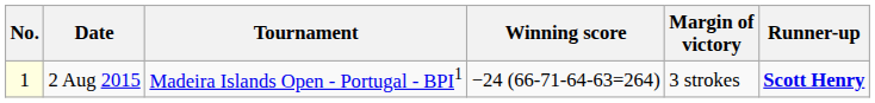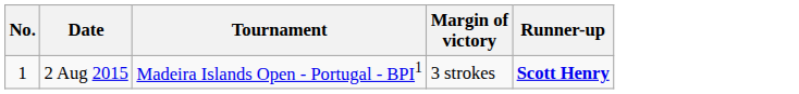- column: Winning score | −24 (66-71-64-63=264)
2 Aug 2015 | No.: lightyellow background -> no background
